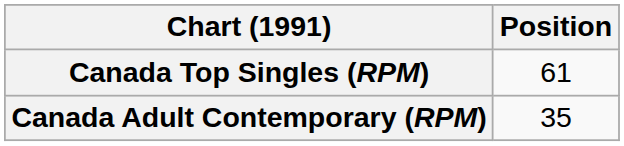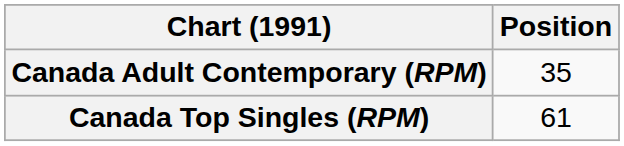rows swapped: Canada Top Singles (RPM) <-> Canada Adult Contemporary (RPM)
